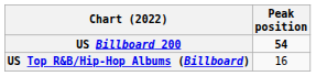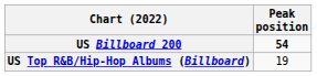US Top R&B/Hip-Hop Albums (Billboard) | Peak position: 16 -> 19
